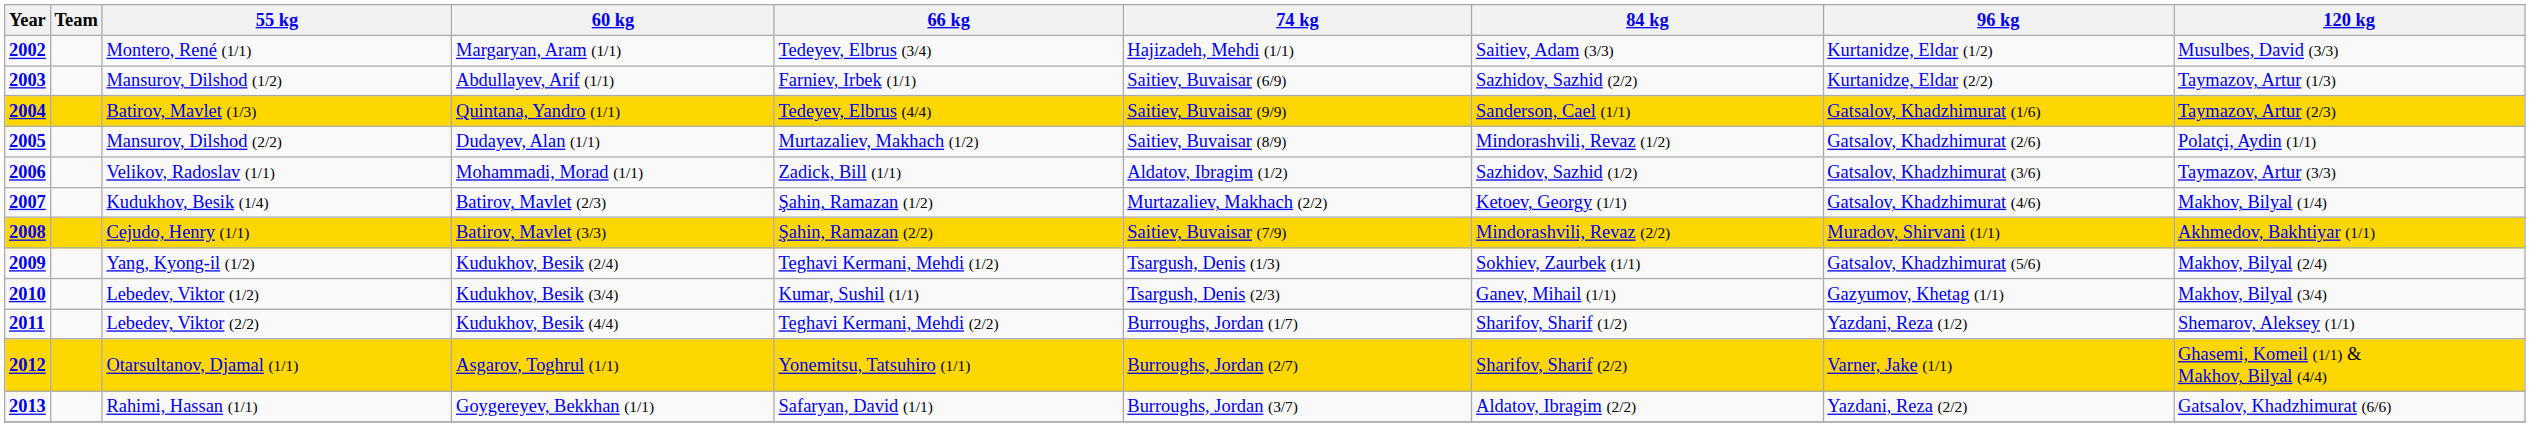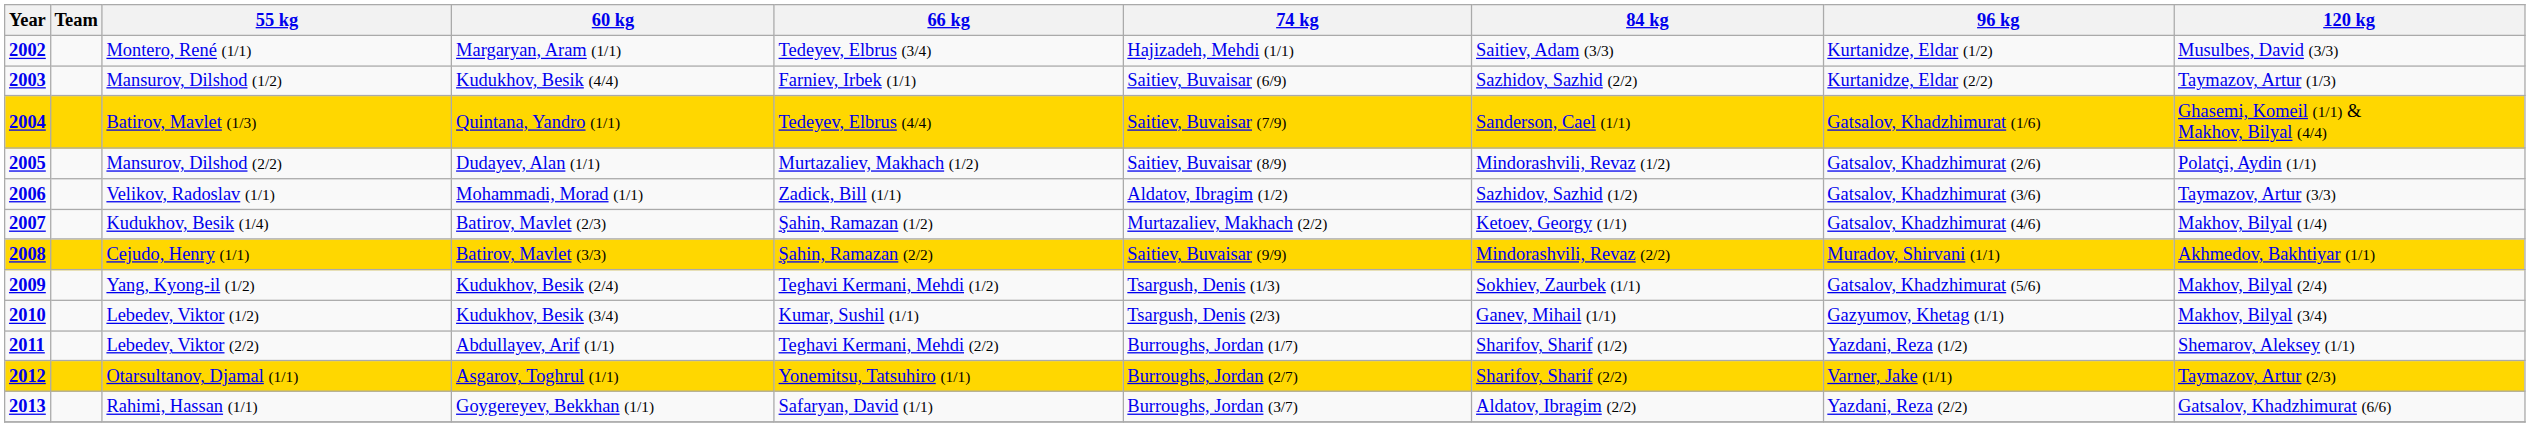Mansurov, Dilshod (1/2) | 60 kg: Abdullayev, Arif (1/1) -> Kudukhov, Besik (4/4)
Batirov, Mavlet (1/3) | 74 kg: Saitiev, Buvaisar (9/9) -> Saitiev, Buvaisar (7/9)
Batirov, Mavlet (1/3) | 120 kg: Taymazov, Artur (2/3) -> Ghasemi, Komeil (1/1) & Makhov, Bilyal (4/4)
Cejudo, Henry (1/1) | 74 kg: Saitiev, Buvaisar (7/9) -> Saitiev, Buvaisar (9/9)
Lebedev, Viktor (2/2) | 60 kg: Kudukhov, Besik (4/4) -> Abdullayev, Arif (1/1)
Otarsultanov, Djamal (1/1) | 120 kg: Ghasemi, Komeil (1/1) & Makhov, Bilyal (4/4) -> Taymazov, Artur (2/3)
